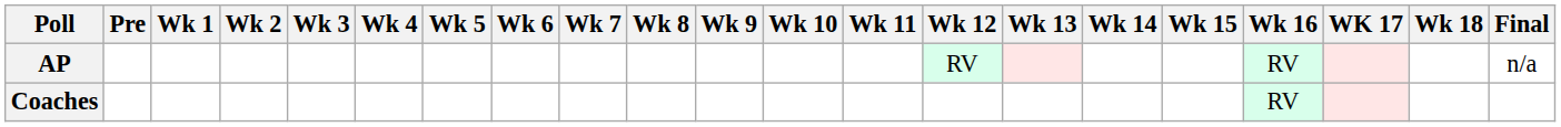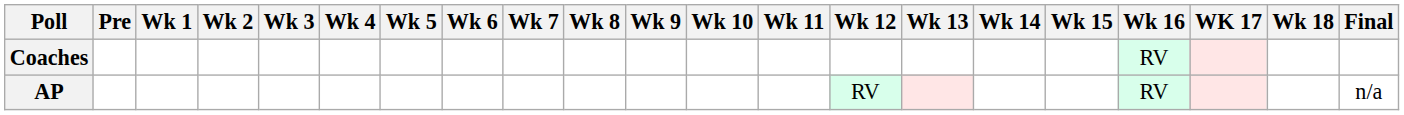rows swapped: AP <-> Coaches
